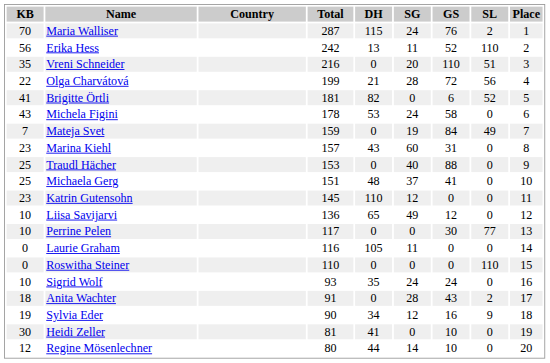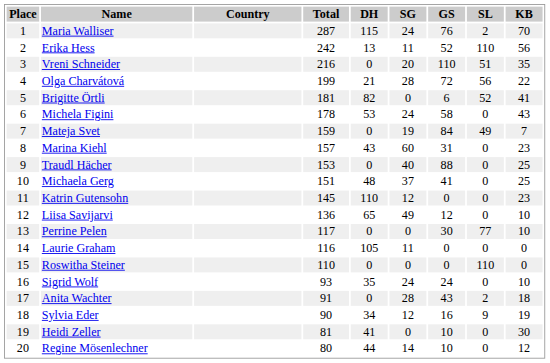columns swapped: Place <-> KB
